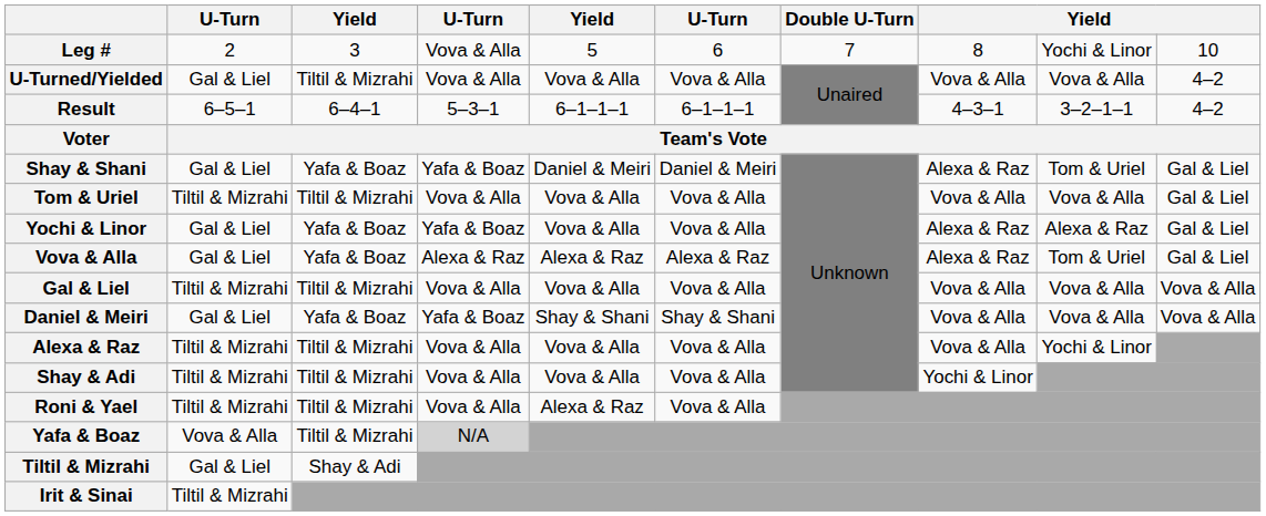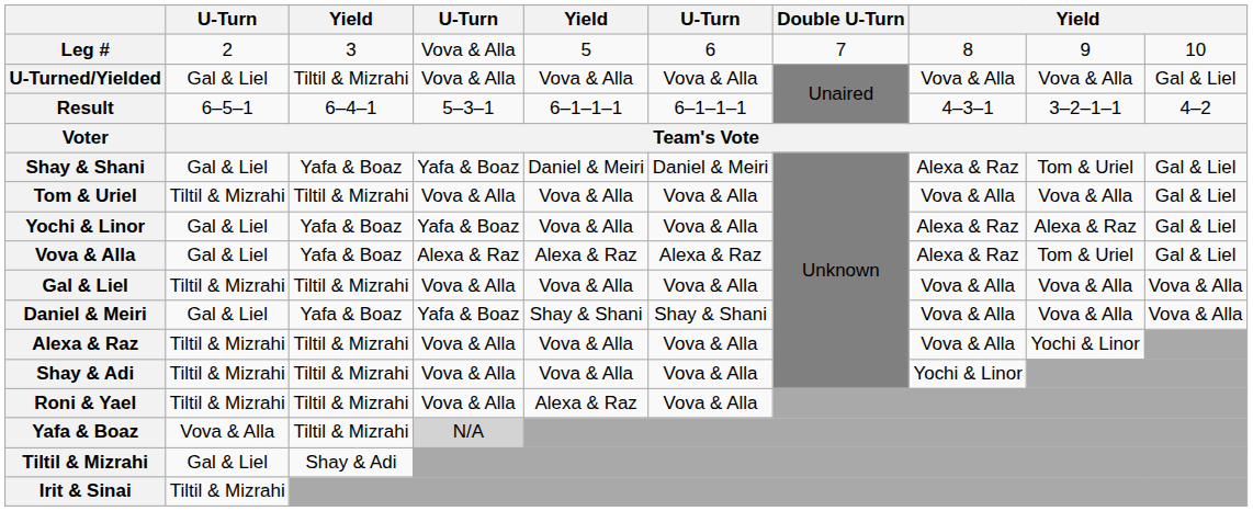Leg # | column 9: Yochi & Linor -> 9
U-Turned/Yielded | column 10: 4–2 -> Gal & Liel
